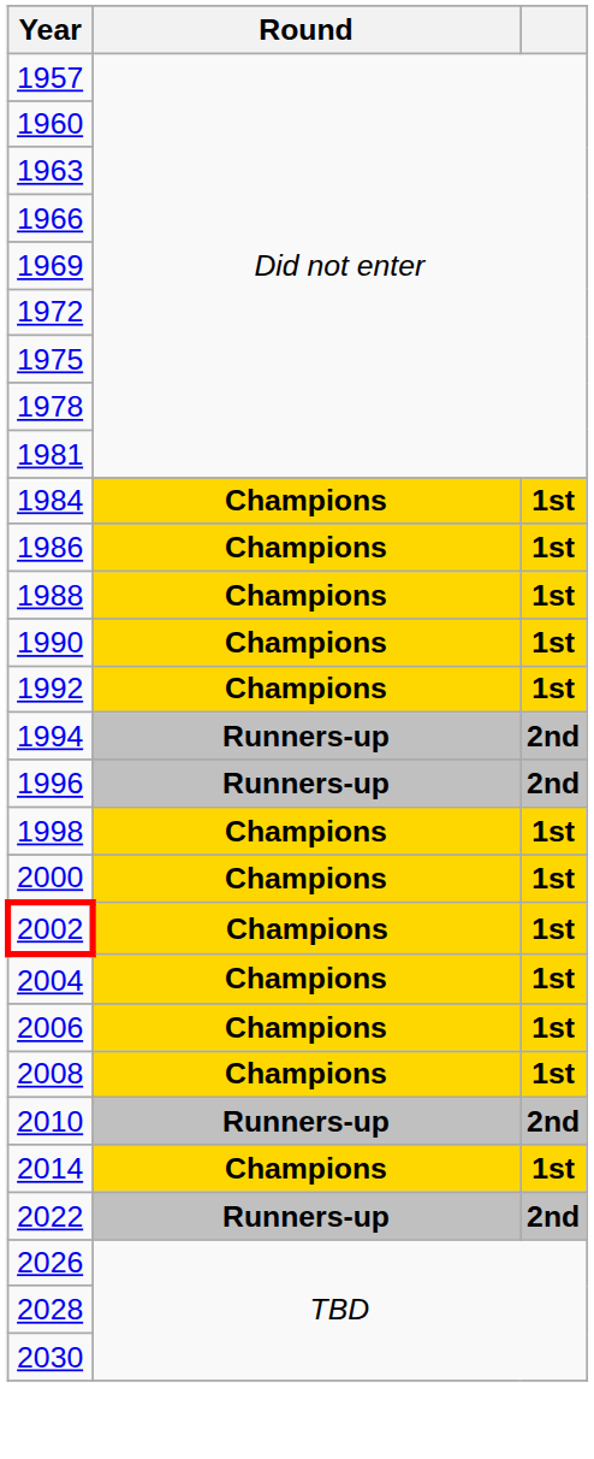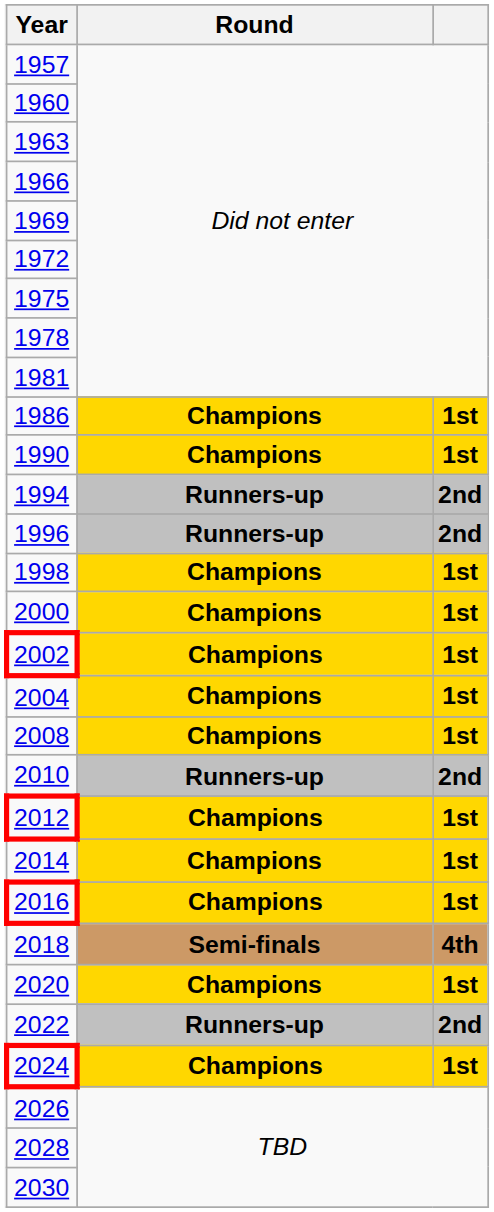- row: 1984 | Champions | 1st
- row: 1988 | Champions | 1st
- row: 1992 | Champions | 1st
- row: 2006 | Champions | 1st
+ row: 2012 | Champions | 1st
+ row: 2016 | Champions | 1st
+ row: 2018 | Semi-finals | 4th
+ row: 2020 | Champions | 1st
+ row: 2024 | Champions | 1st
